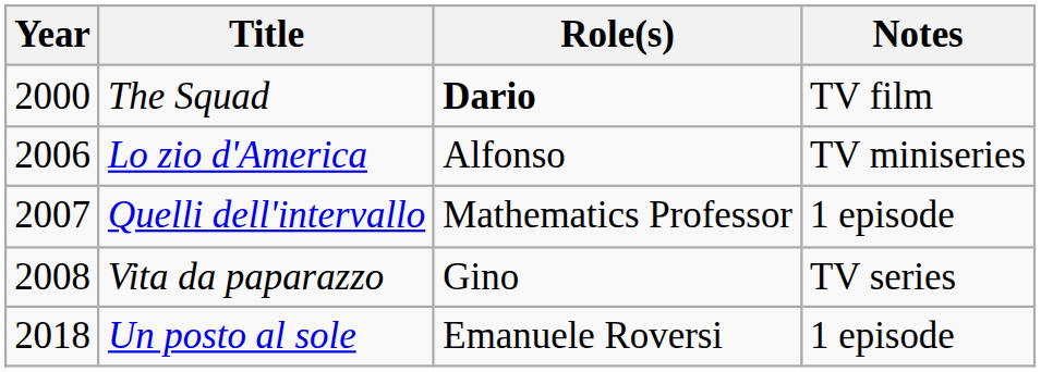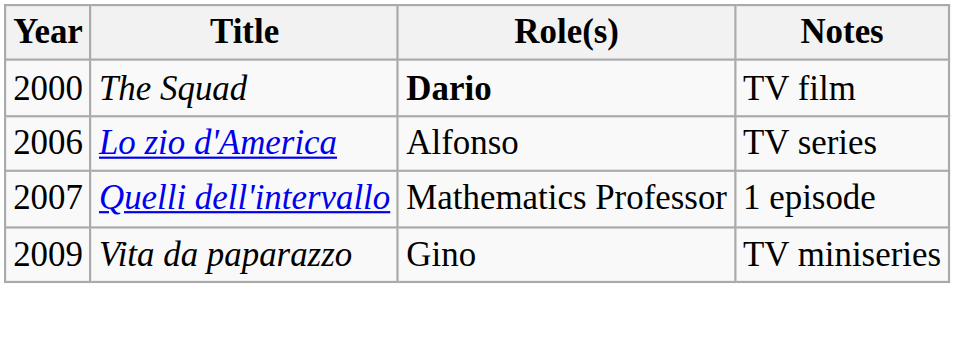Lo zio d'America | Notes: TV miniseries -> TV series
Vita da paparazzo | Year: 2008 -> 2009
Vita da paparazzo | Notes: TV series -> TV miniseries
- row: 2018 | Un posto al sole | Emanuele Roversi | 1 episode
